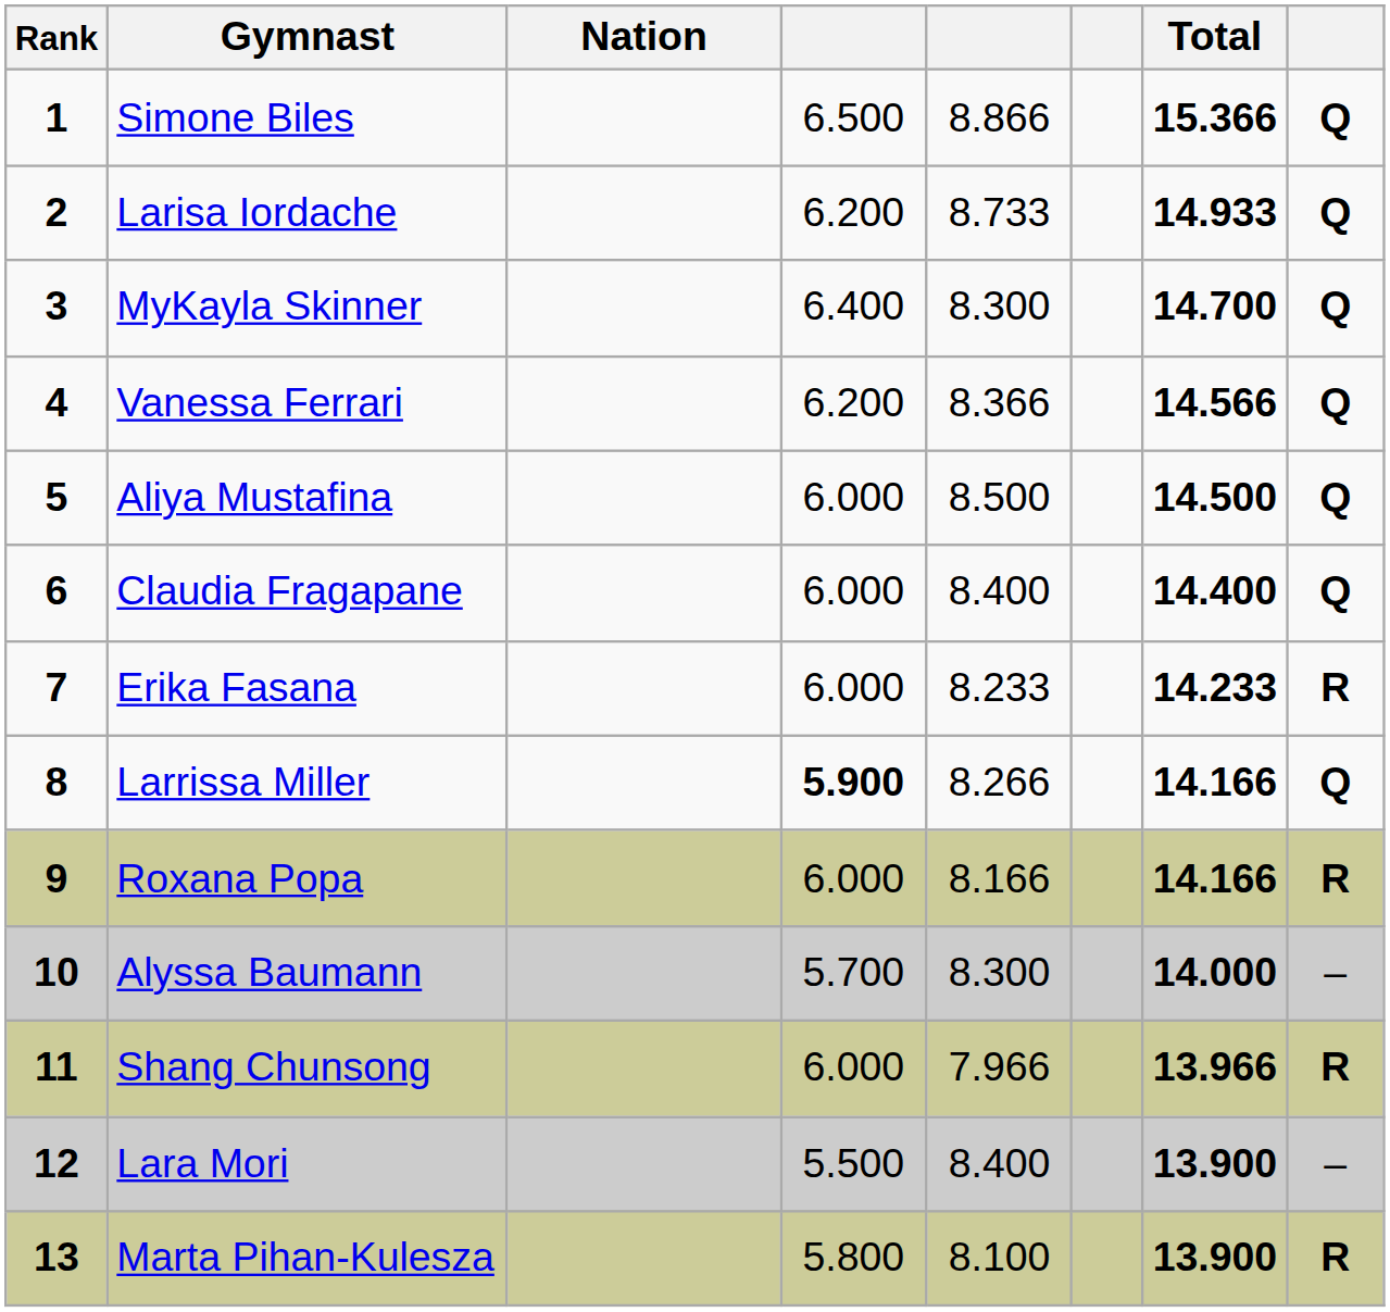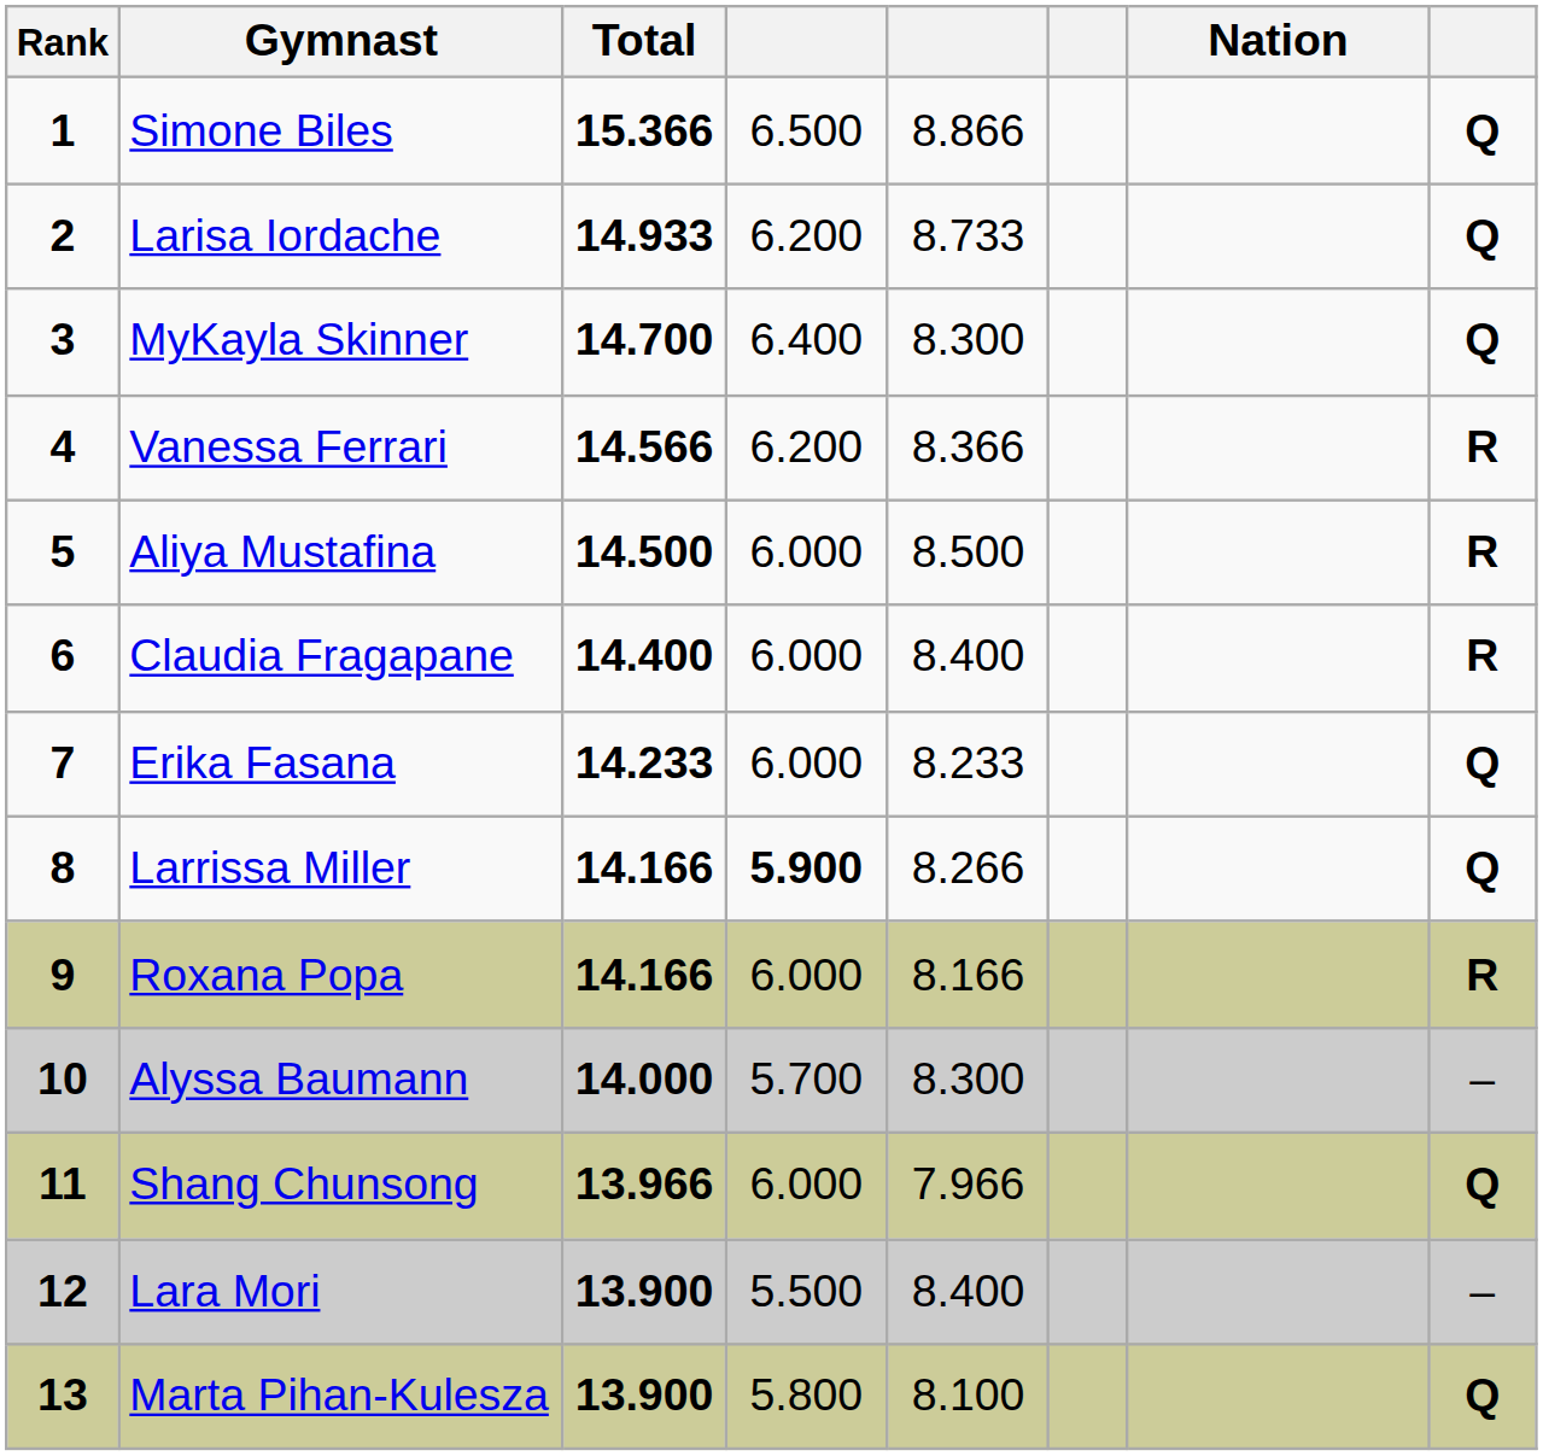columns swapped: Nation <-> Total
Vanessa Ferrari | column 8: Q -> R
Aliya Mustafina | column 8: Q -> R
Claudia Fragapane | column 8: Q -> R
Erika Fasana | column 8: R -> Q
Shang Chunsong | column 8: R -> Q
Marta Pihan-Kulesza | column 8: R -> Q
